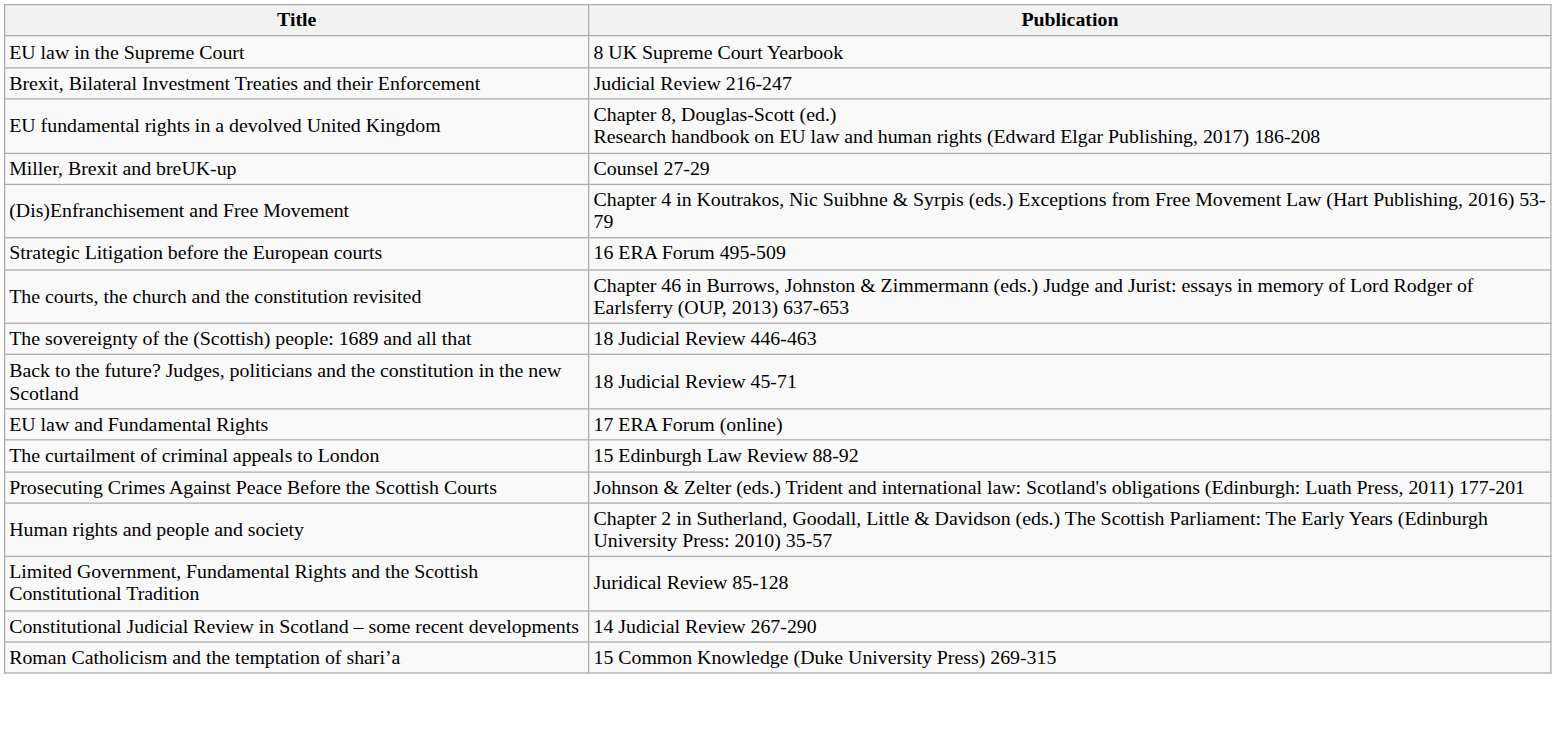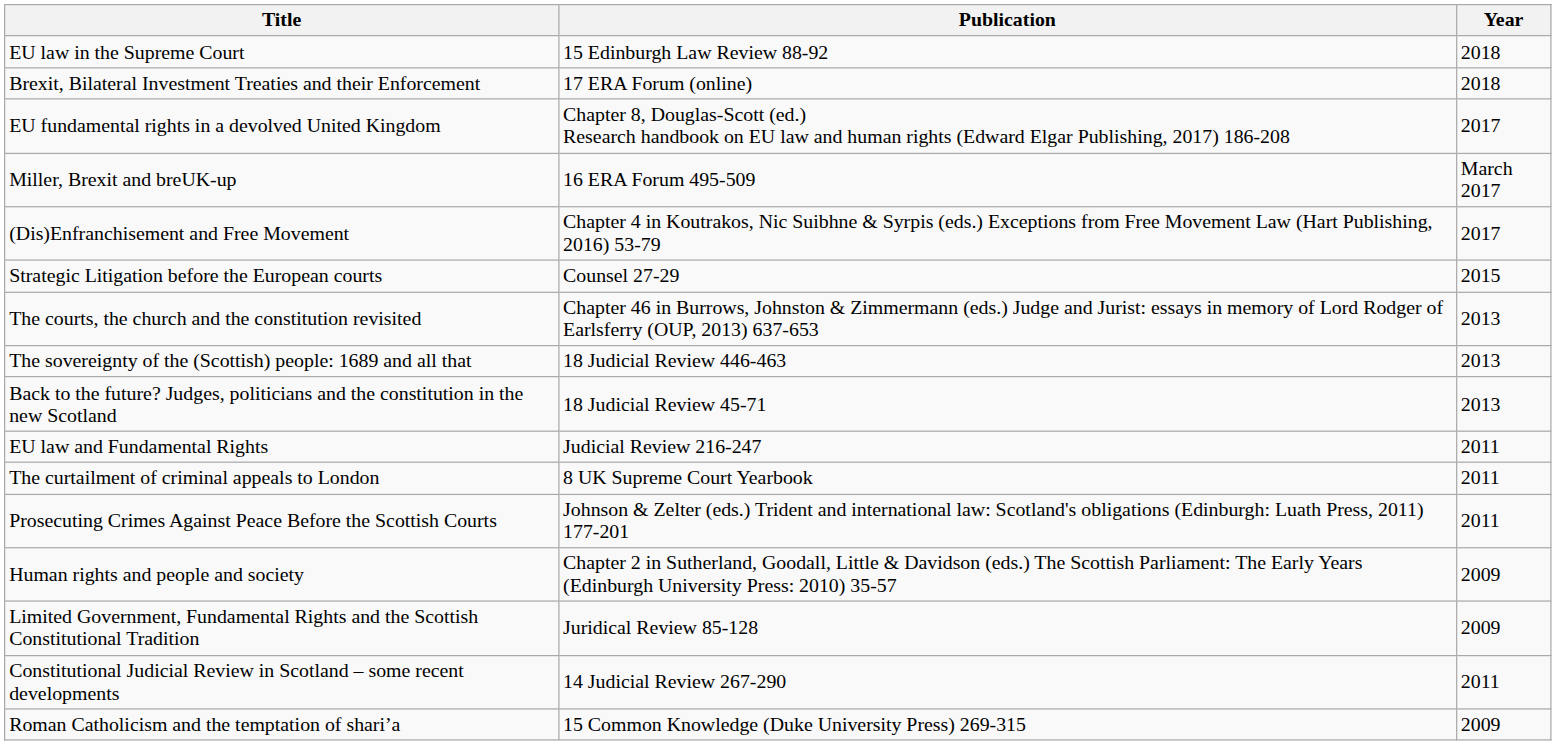+ column: Year | 2018 | 2018 | 2017 | March 2017 | 2017 | 2015 | 2013 | 2013 | 2013 | 2011 | 2011 | 2011 | 2009 | 2009 | 2011 | 2009
EU law in the Supreme Court | Publication: 8 UK Supreme Court Yearbook -> 15 Edinburgh Law Review 88-92
Brexit, Bilateral Investment Treaties and their Enforcement | Publication: Judicial Review 216-247 -> 17 ERA Forum (online)
Miller, Brexit and breUK-up | Publication: Counsel 27-29 -> 16 ERA Forum 495-509
Strategic Litigation before the European courts | Publication: 16 ERA Forum 495-509 -> Counsel 27-29
EU law and Fundamental Rights | Publication: 17 ERA Forum (online) -> Judicial Review 216-247
The curtailment of criminal appeals to London | Publication: 15 Edinburgh Law Review 88-92 -> 8 UK Supreme Court Yearbook
